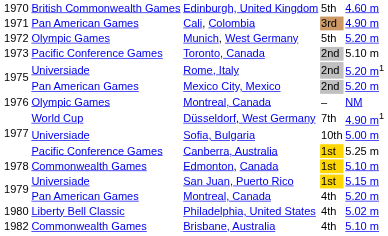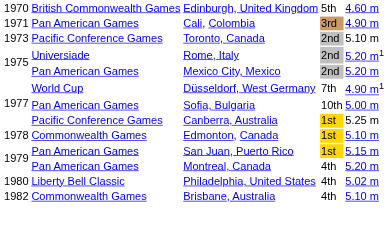- row: 1972 | Olympic Games | Munich, West Germany | 5th | 5.20 m
- row: 1976 | Olympic Games | Montreal, Canada | – | NM
Sofia, Bulgaria | column 2: Universiade -> Pan American Games
San Juan, Puerto Rico | column 2: Universiade -> Pan American Games
